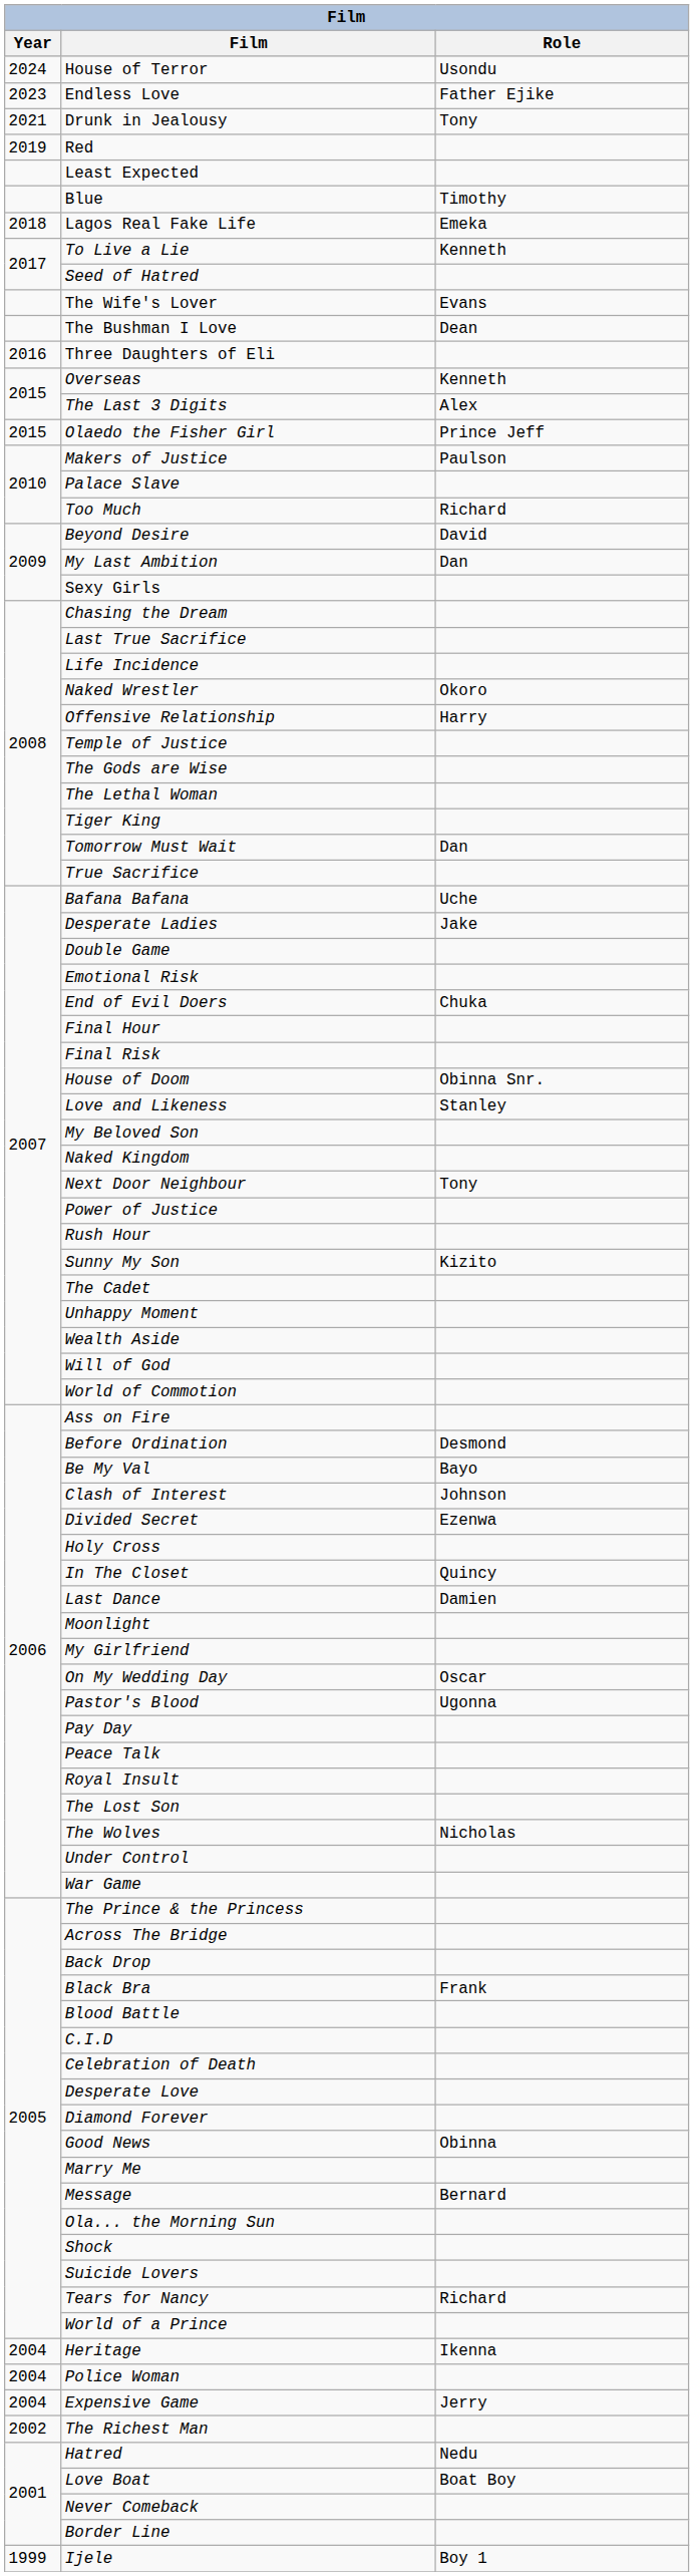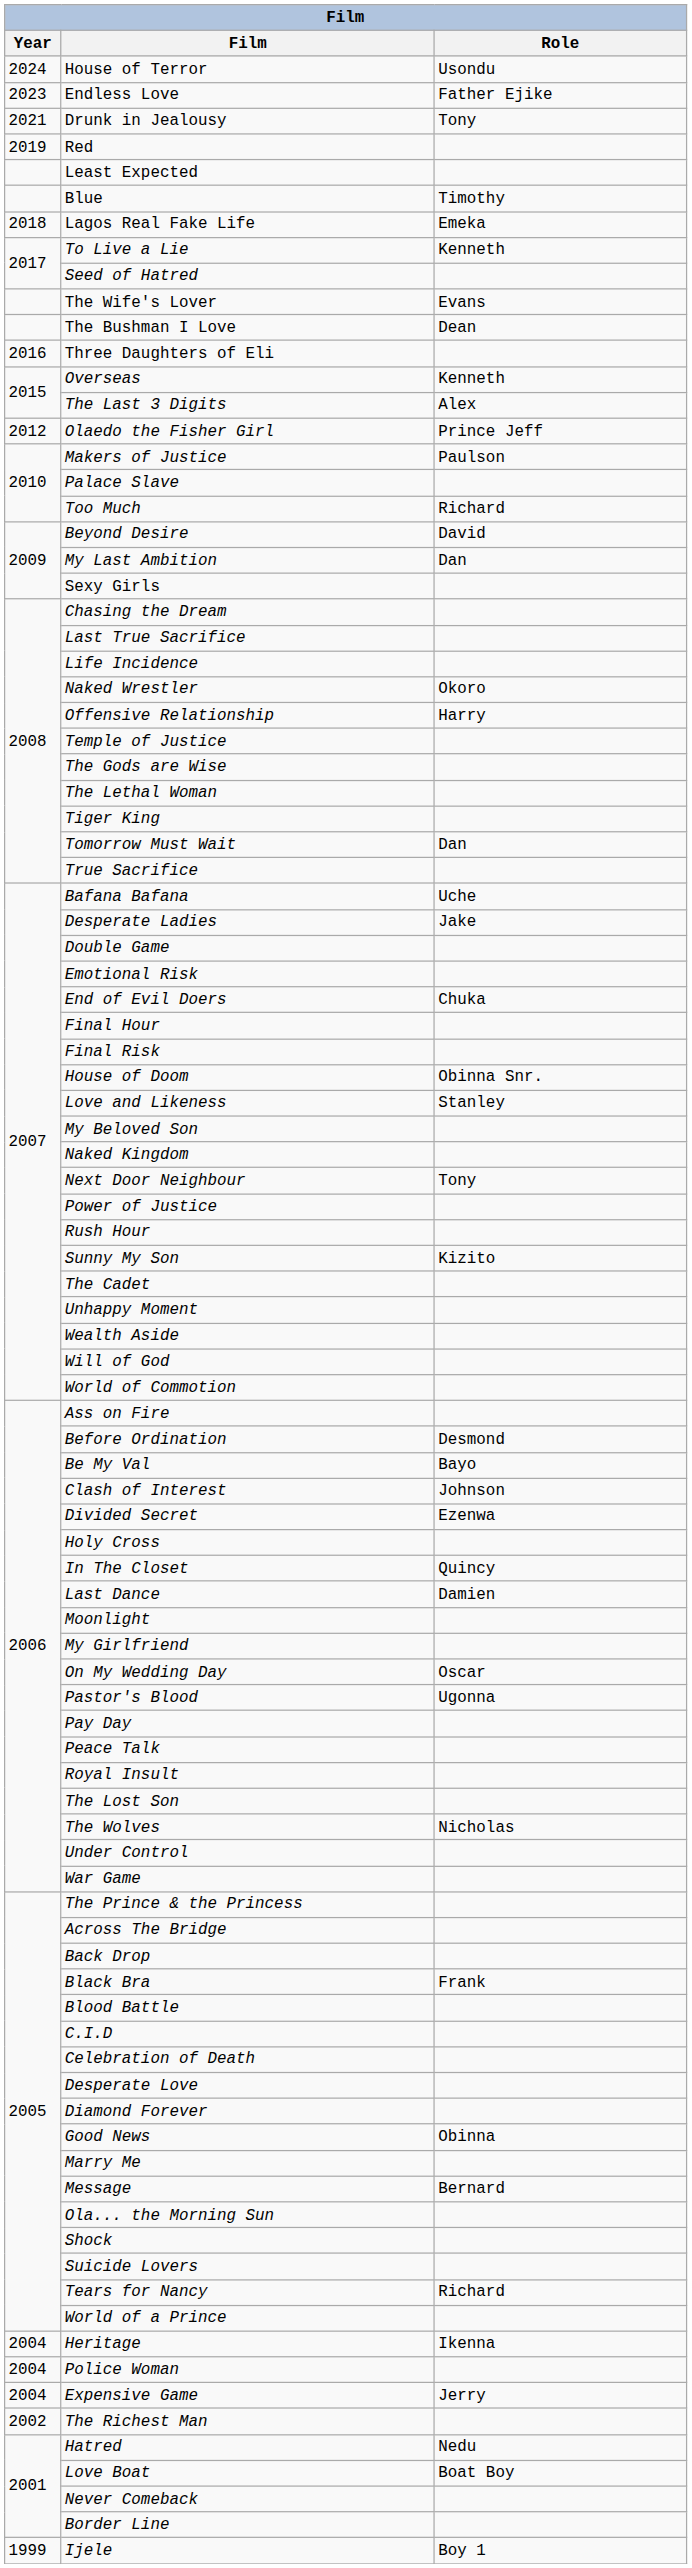Olaedo the Fisher Girl | Year: 2015 -> 2012
